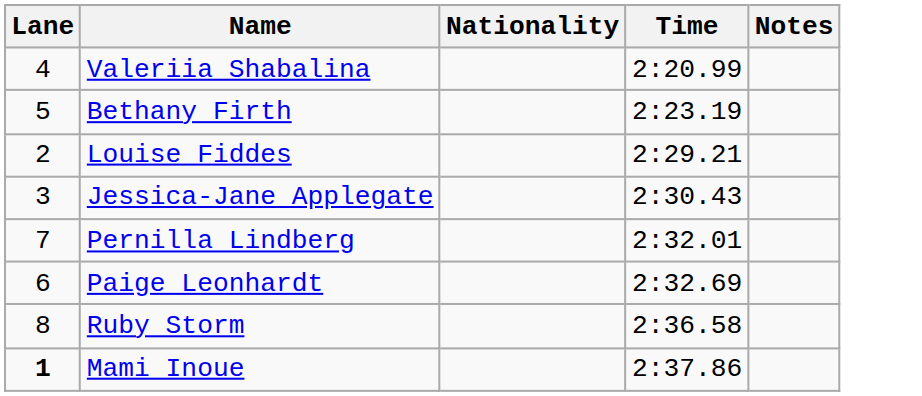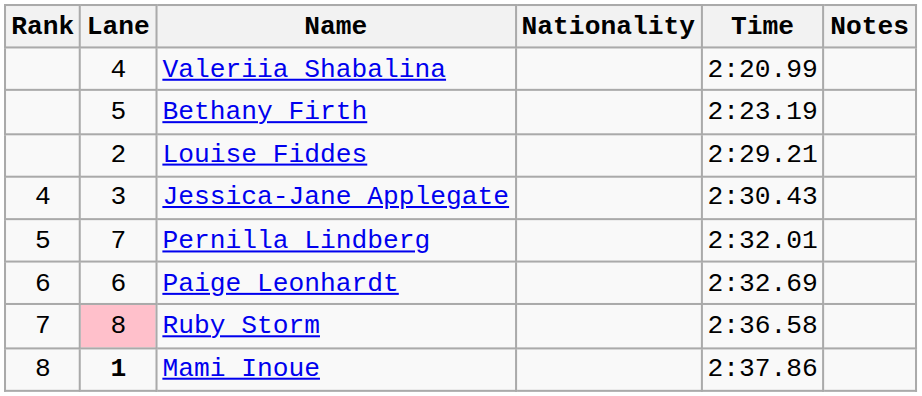+ column: Rank | 4 | 5 | 6 | 7 | 8
Ruby Storm | Lane: no background -> pink background
